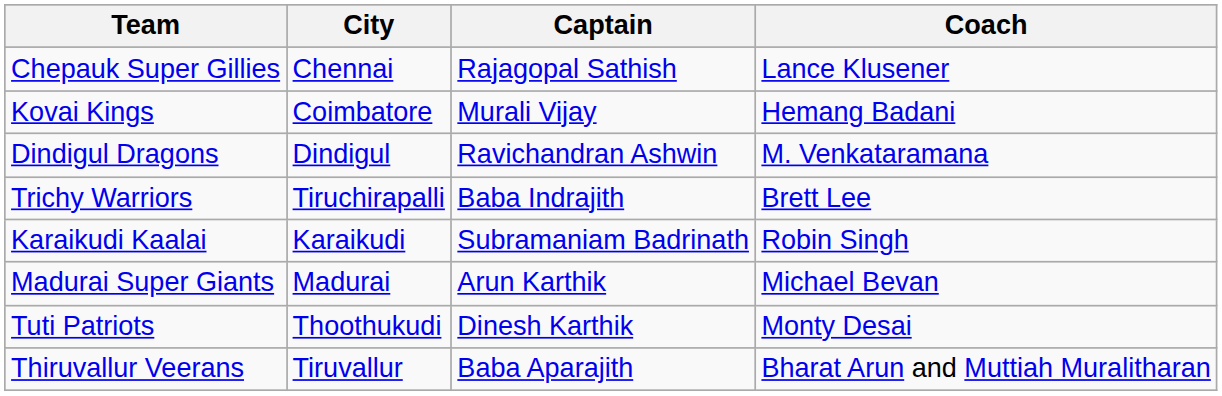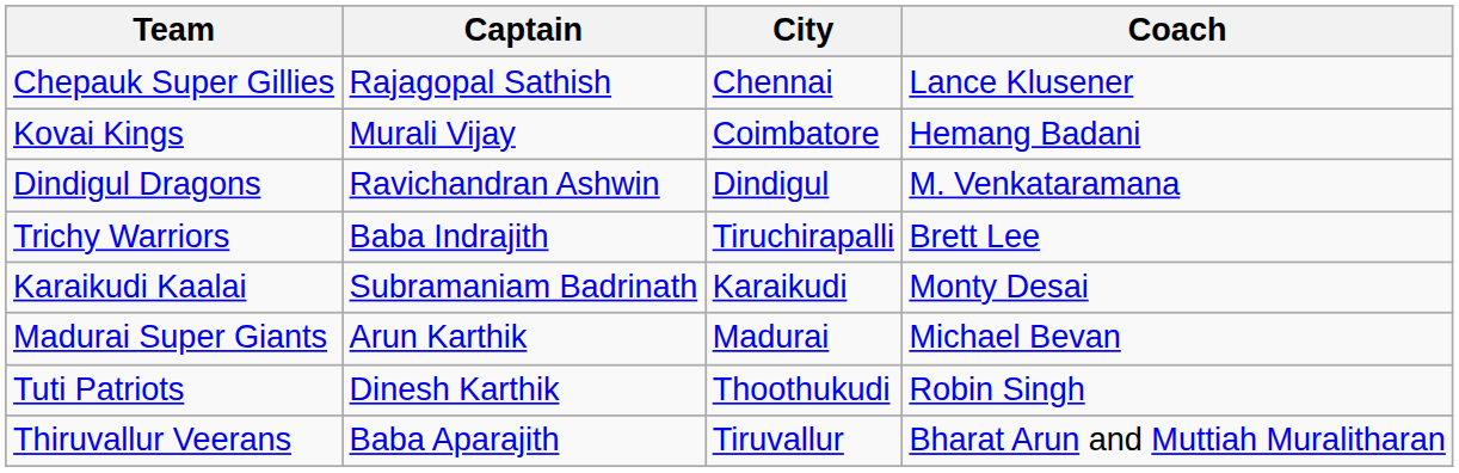columns swapped: City <-> Captain
Karaikudi Kaalai | Coach: Robin Singh -> Monty Desai
Tuti Patriots | Coach: Monty Desai -> Robin Singh
